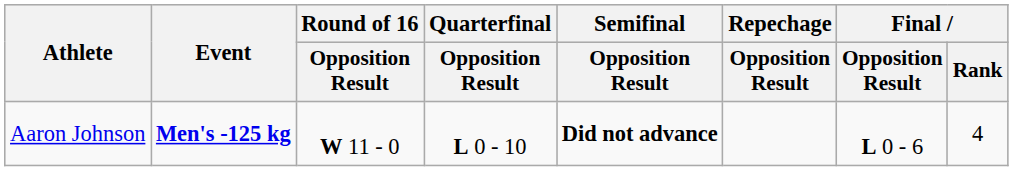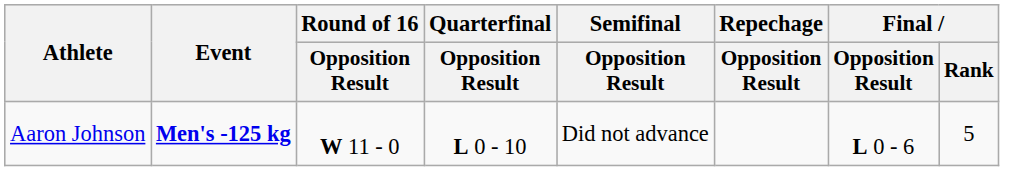Aaron Johnson | Semifinal / Opposition Result: bold -> normal
Aaron Johnson | Final / Rank: 4 -> 5
